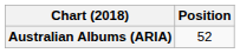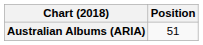Australian Albums (ARIA) | Position: 52 -> 51
